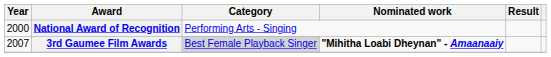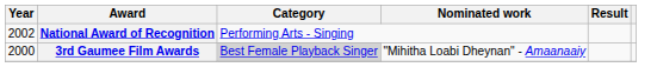National Award of Recognition | Year: 2000 -> 2002
3rd Gaumee Film Awards | Year: 2007 -> 2000
3rd Gaumee Film Awards | Nominated work: bold -> normal
